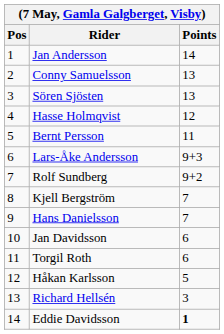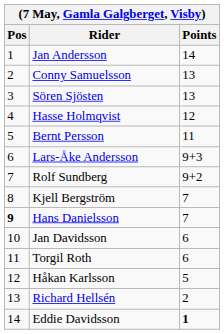Hans Danielsson | Pos: normal -> bold
Richard Hellsén | Points: 3 -> 2
